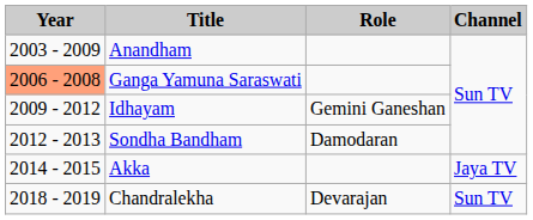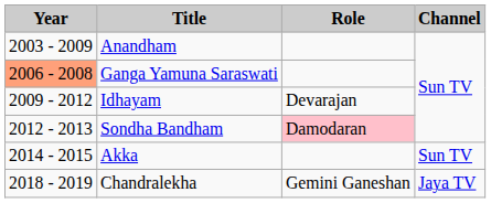Idhayam | Role: Gemini Ganeshan -> Devarajan
Sondha Bandham | Role: no background -> pink background
Akka | Channel: Jaya TV -> Sun TV
Chandralekha | Role: Devarajan -> Gemini Ganeshan
Chandralekha | Channel: Sun TV -> Jaya TV
